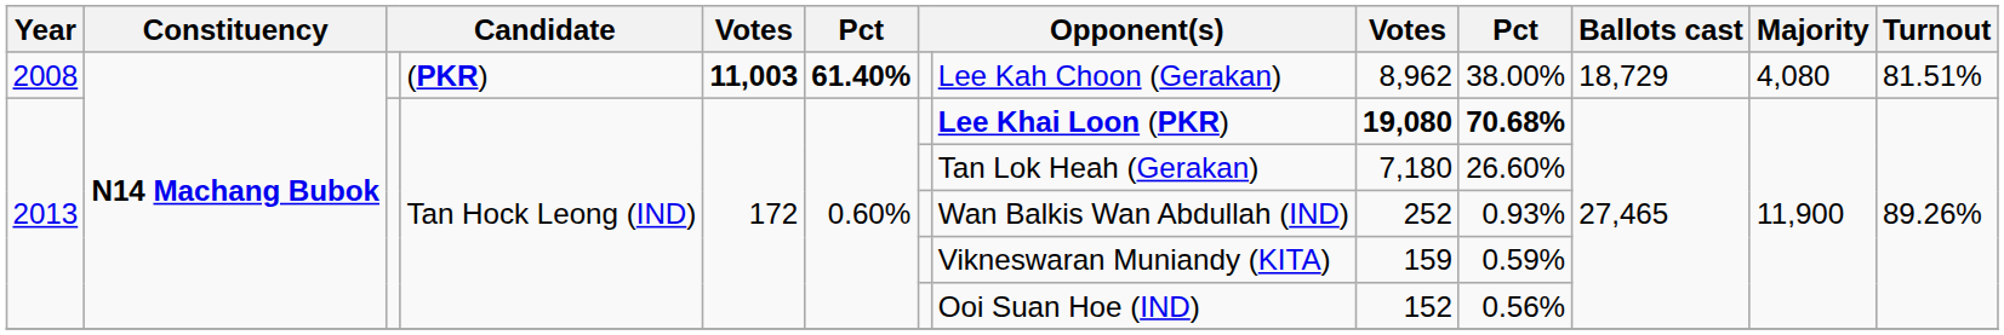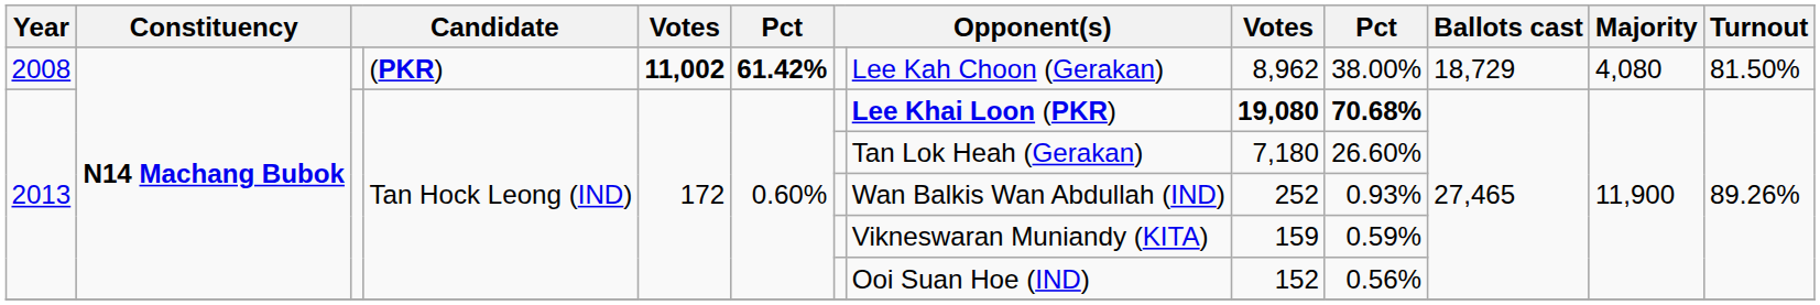2008 | column 5: 11,003 -> 11,002
2008 | column 6: 61.40% -> 61.42%
2008 | Turnout: 81.51% -> 81.50%
